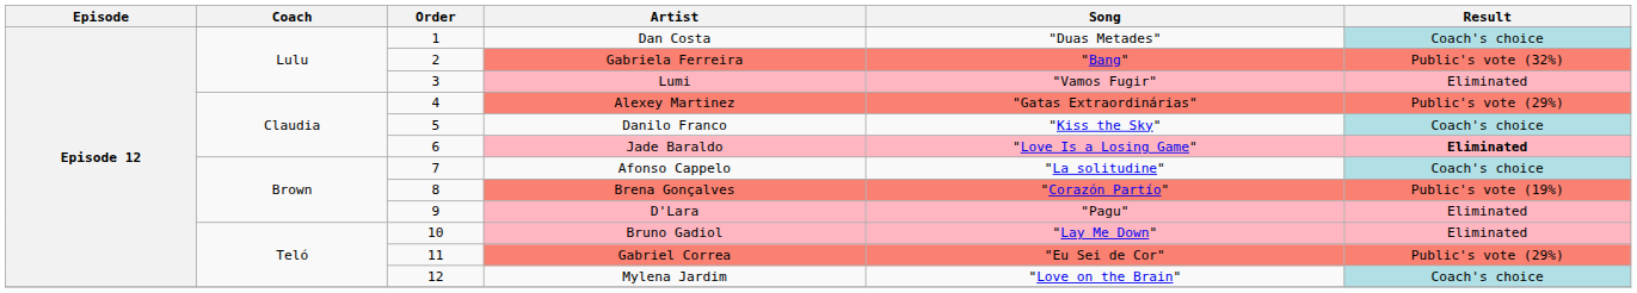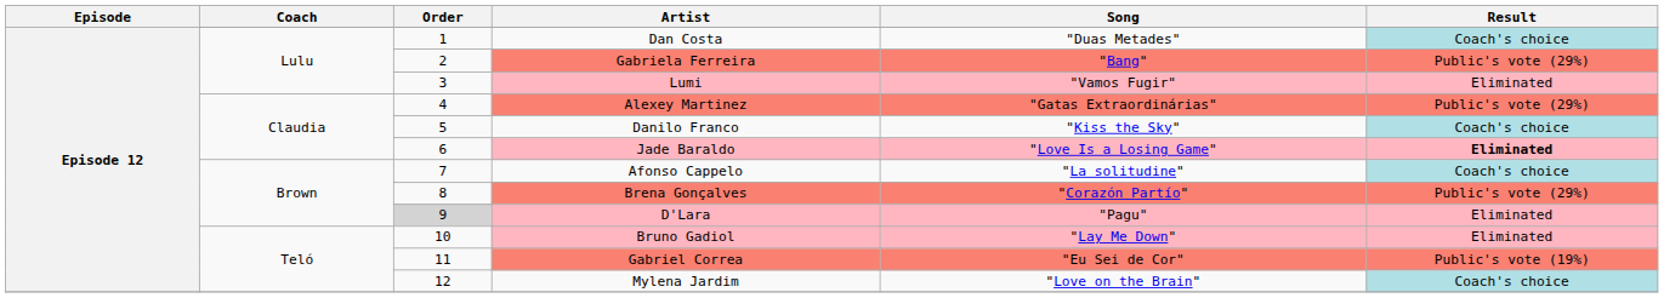Gabriela Ferreira | Result: Public's vote (32%) -> Public's vote (29%)
Brena Gonçalves | Result: Public's vote (19%) -> Public's vote (29%)
D'Lara | Order: no background -> lightgrey background
Gabriel Correa | Result: Public's vote (29%) -> Public's vote (19%)
